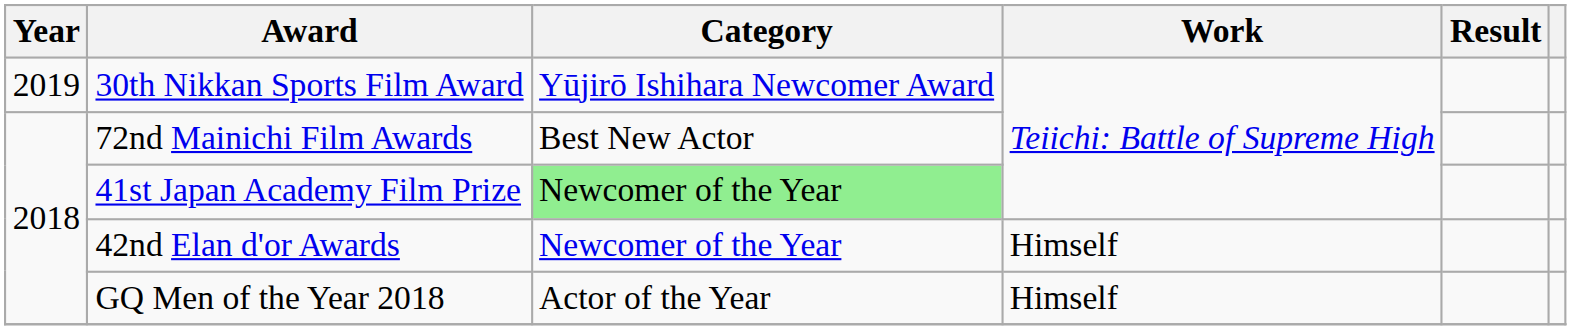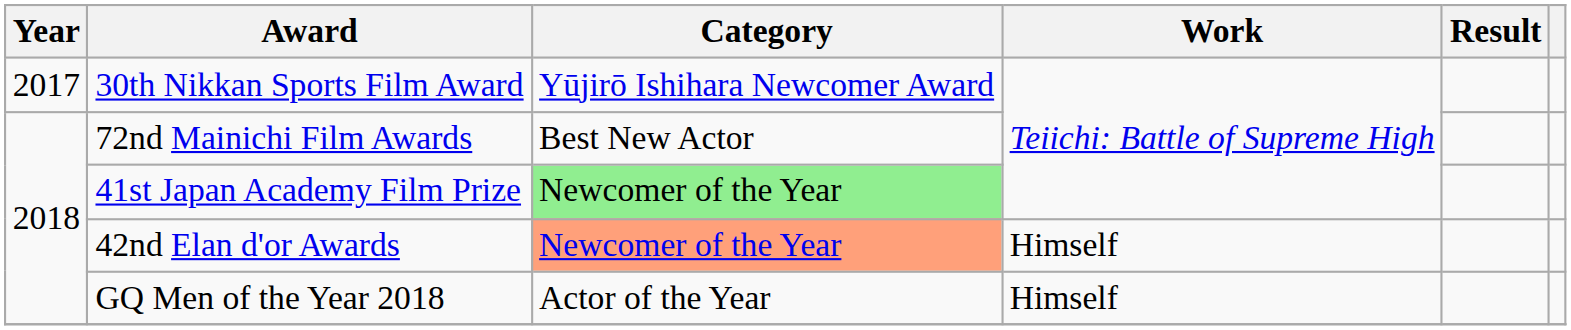30th Nikkan Sports Film Award | Year: 2019 -> 2017
42nd Elan d'or Awards | Category: no background -> lightsalmon background
